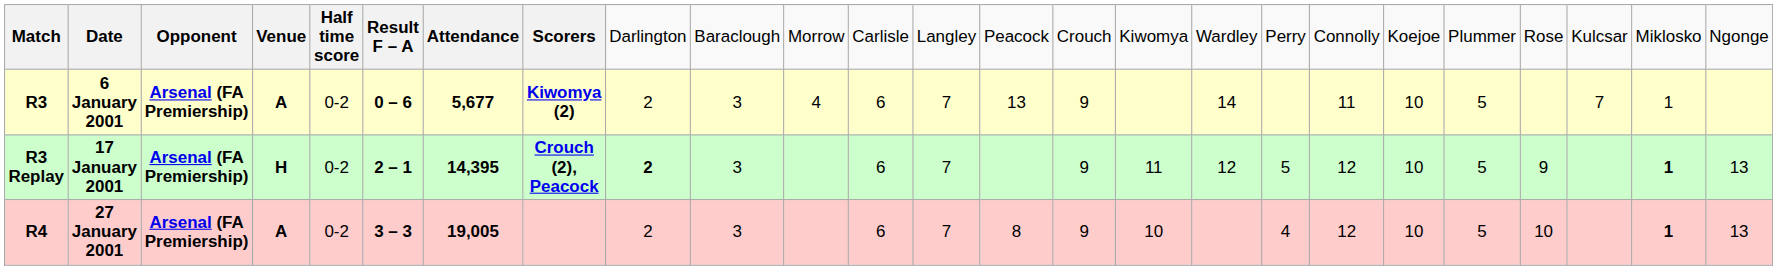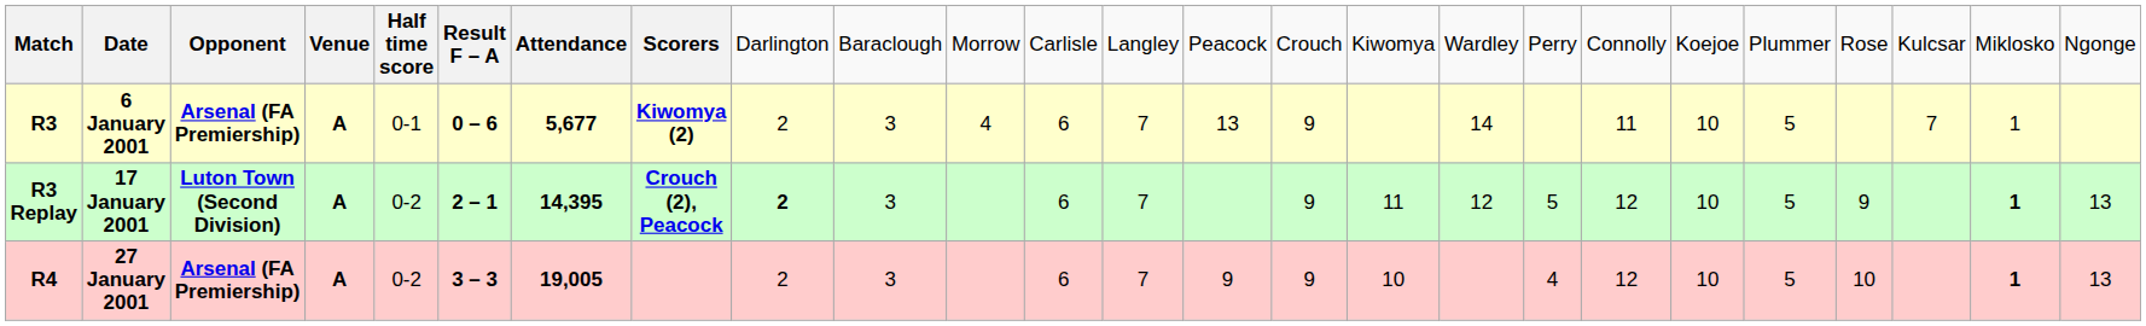6 January 2001 | column 5: 0-2 -> 0-1
17 January 2001 | column 3: Arsenal (FA Premiership) -> Luton Town (Second Division)
17 January 2001 | column 4: H -> A
27 January 2001 | column 14: 8 -> 9
